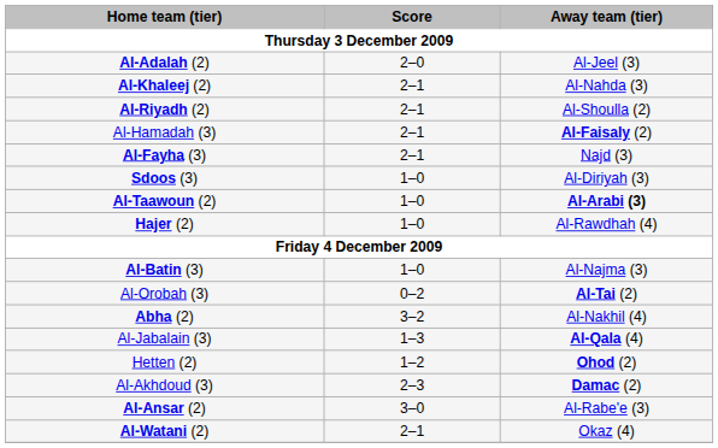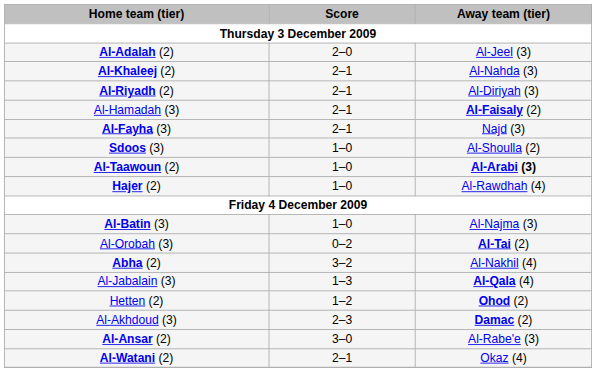Al-Riyadh (2) | Away team (tier): Al-Shoulla (2) -> Al-Diriyah (3)
Sdoos (3) | Away team (tier): Al-Diriyah (3) -> Al-Shoulla (2)
